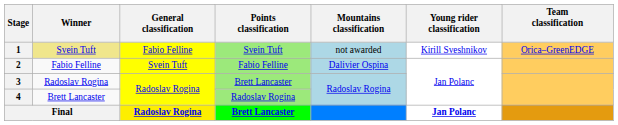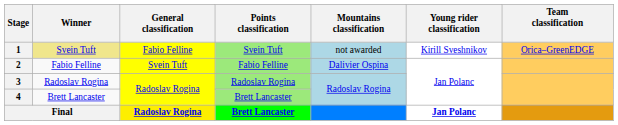3 | Points classification: Brett Lancaster -> Radoslav Rogina
4 | Points classification: Radoslav Rogina -> Brett Lancaster
